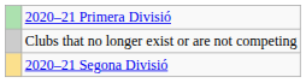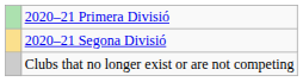rows swapped: 2020–21 Segona Divisió <-> Clubs that no longer exist or are not competing
